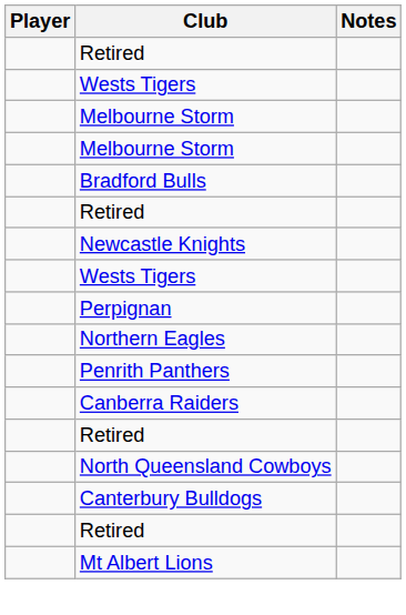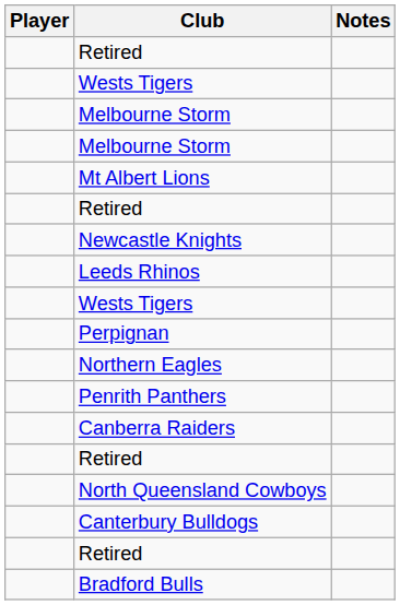rows swapped: Mt Albert Lions <-> Bradford Bulls
+ row: Leeds Rhinos
